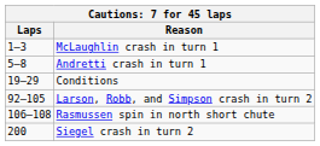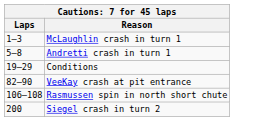+ row: 82–90 | VeeKay crash at pit entrance
- row: 92–105 | Larson, Robb, and Simpson crash in turn 2
